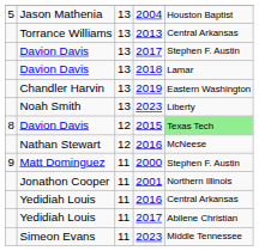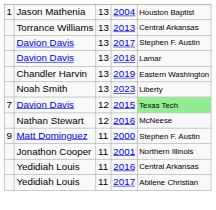Jason Mathenia | column 1: 5 -> 1
Davion Davis / 2015 | column 1: 8 -> 7
- row: Simeon Evans | 11 | 2023 | Middle Tennessee
